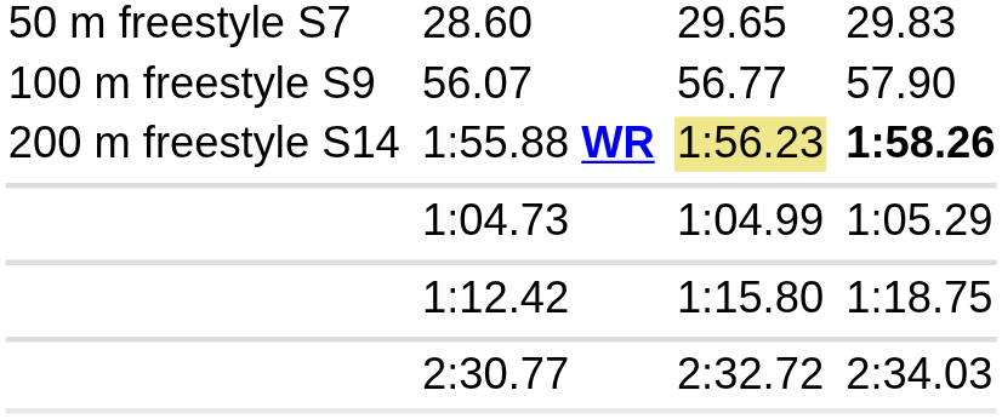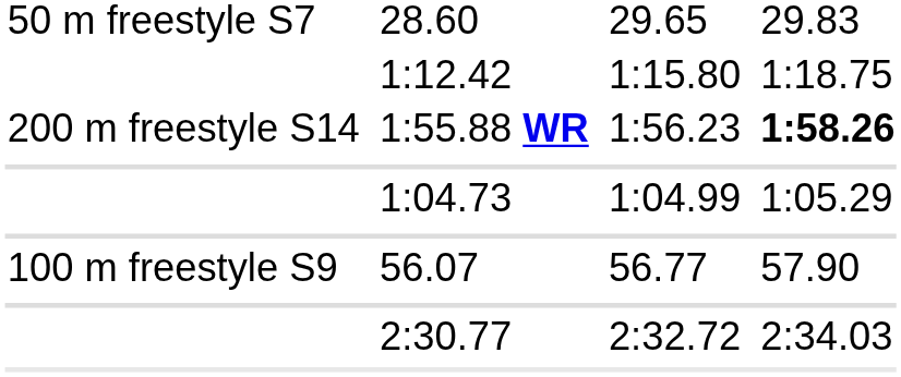rows swapped: 56.07 <-> 1:12.42
1:55.88 WR | column 5: khaki background -> no background
